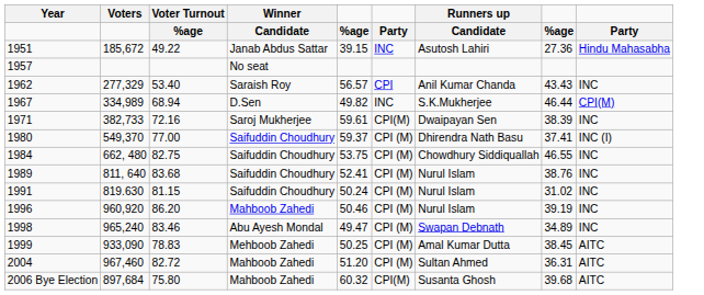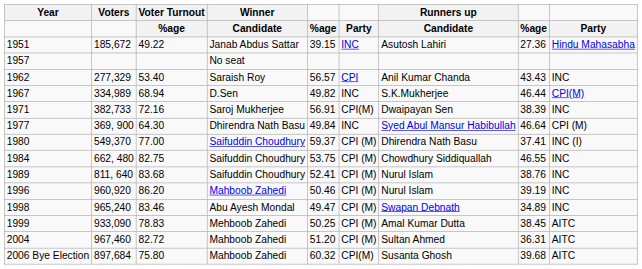1971 | column 5: 59.61 -> 56.91
+ row: 1977 | 369, 900 | 64.30 | Dhirendra Nath Basu | 49.84 | INC | Syed Abul Mansur Habibullah | 46.64 | CPI (M)
- row: 1991 | 819.630 | 81.15 | Saifuddin Choudhury | 50.24 | CPI (M) | Nurul Islam | 31.02 | INC
